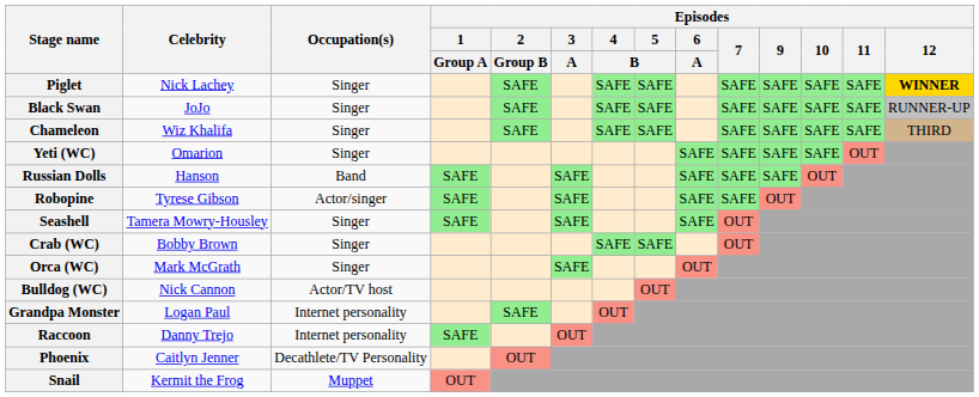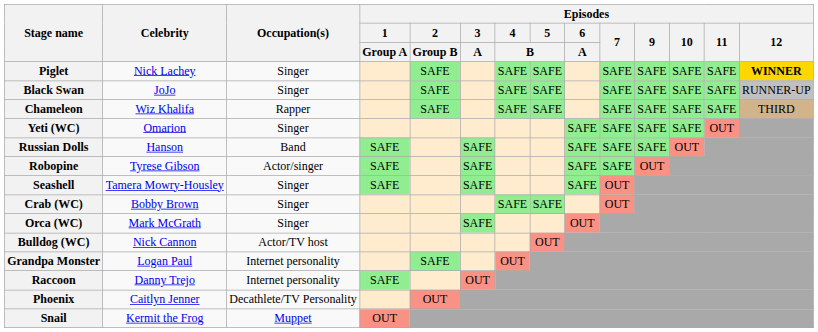Chameleon | Occupation(s): Singer -> Rapper
